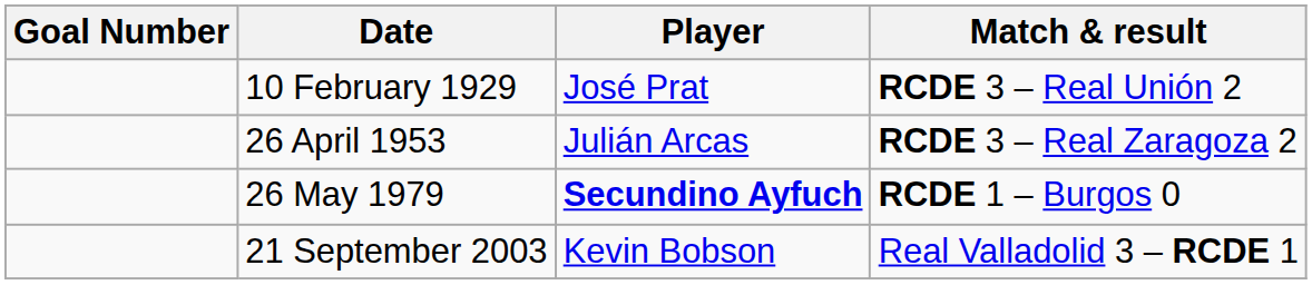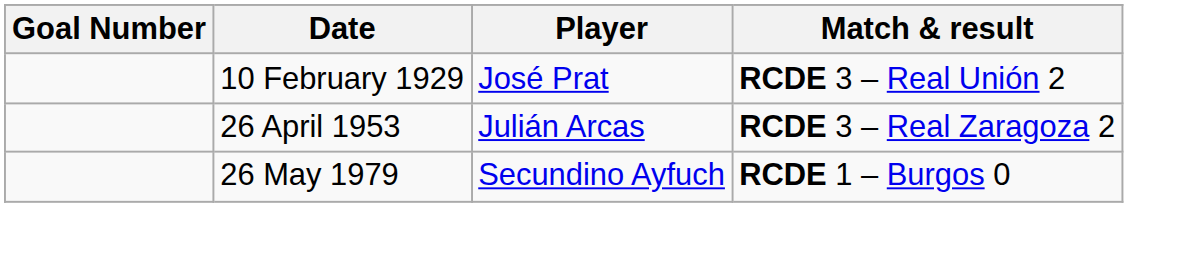26 May 1979 | Player: bold -> normal
- row: 21 September 2003 | Kevin Bobson | Real Valladolid 3 – RCDE 1
